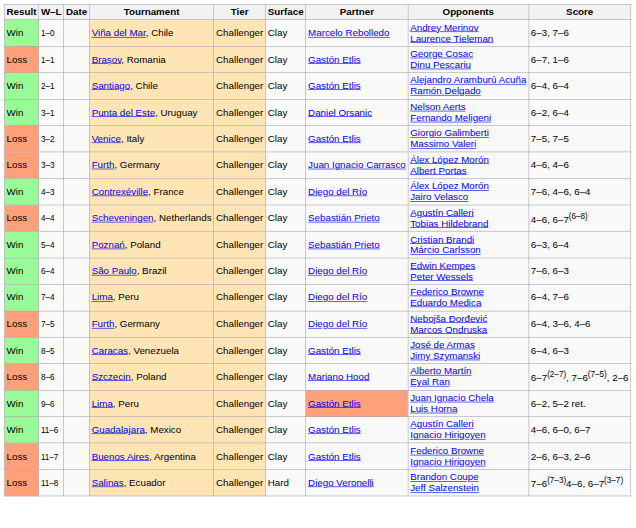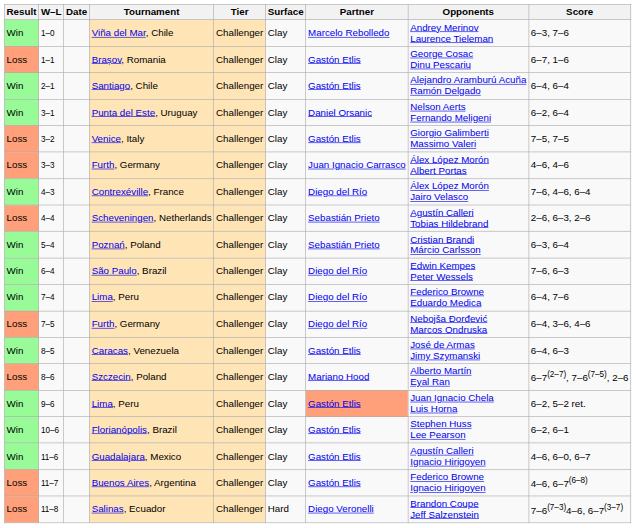4–4 | Score: 4–6, 6–7(6–8) -> 2–6, 6–3, 2–6
+ row: Win | 10–6 | Florianópolis, Brazil | Challenger | Clay | Gastón Etlis | Stephen Huss Lee Pearson | 6–2, 6–1
11–7 | Score: 2–6, 6–3, 2–6 -> 4–6, 6–7(6–8)
